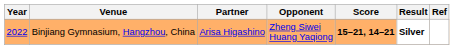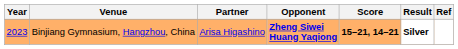Binjiang Gymnasium, Hangzhou, China | Year: 2022 -> 2023
Binjiang Gymnasium, Hangzhou, China | Opponent: normal -> bold
